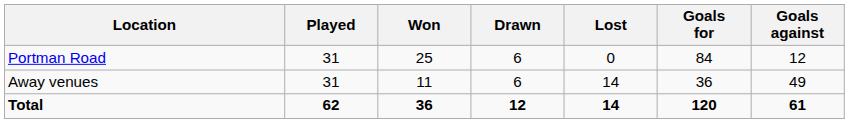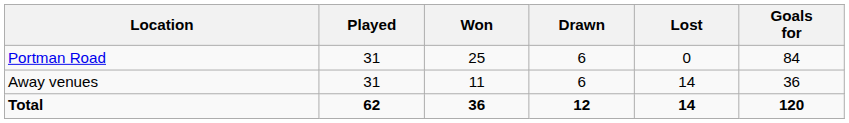- column: Goals against | 12 | 49 | 61
